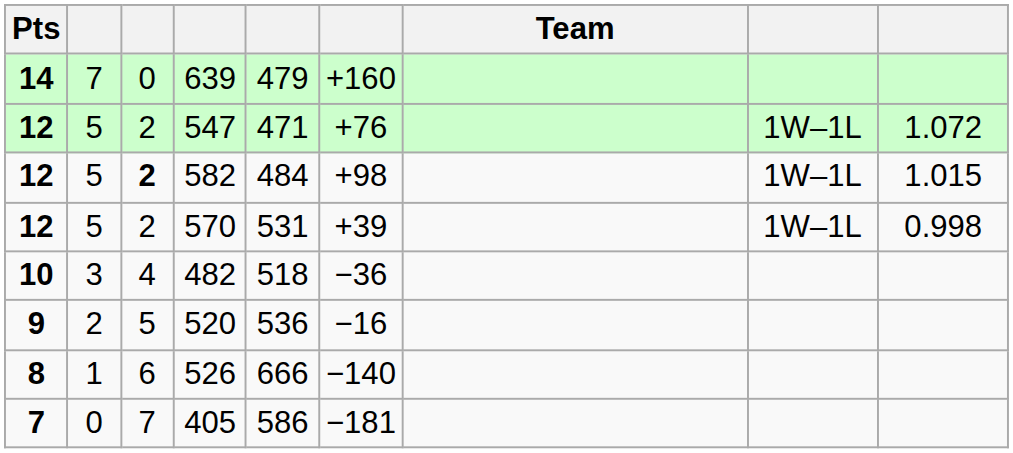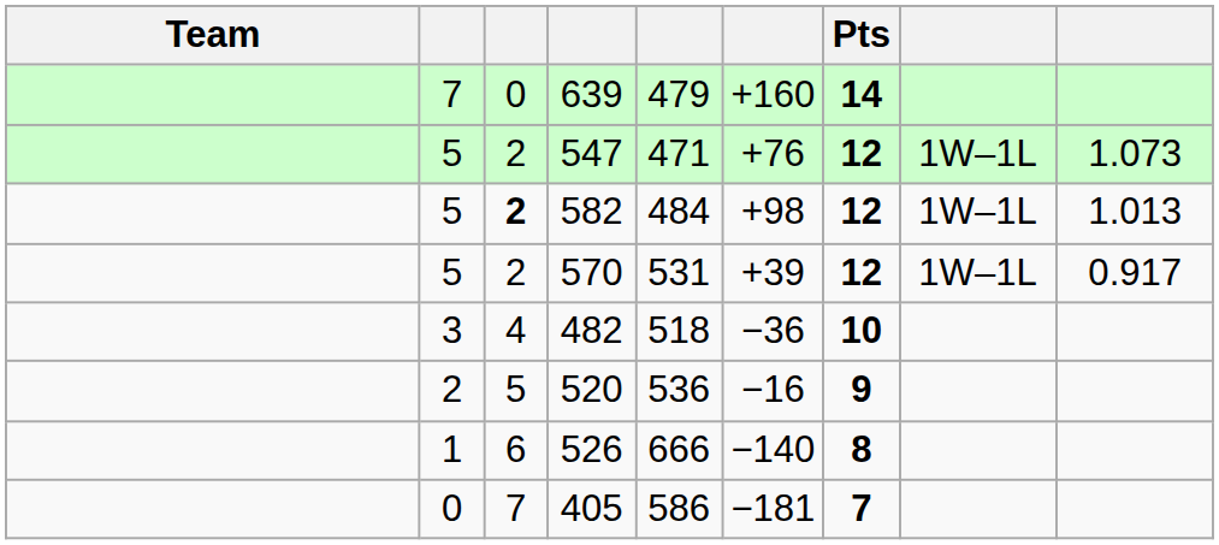columns swapped: Team <-> Pts
547 | column 9: 1.072 -> 1.073
582 | column 9: 1.015 -> 1.013
570 | column 9: 0.998 -> 0.917
